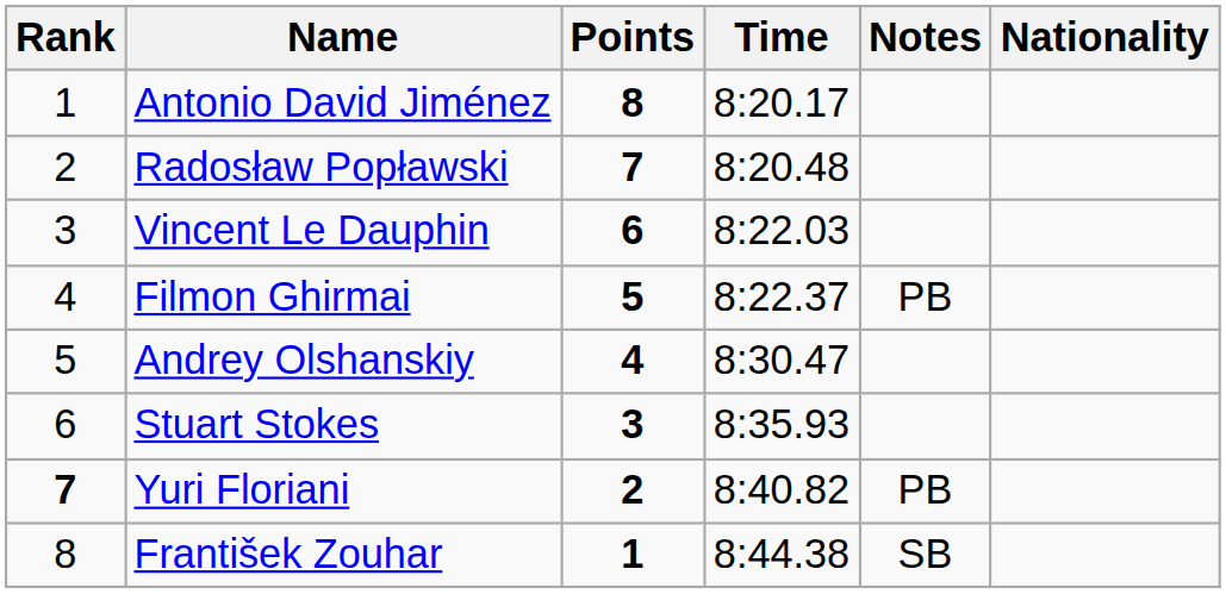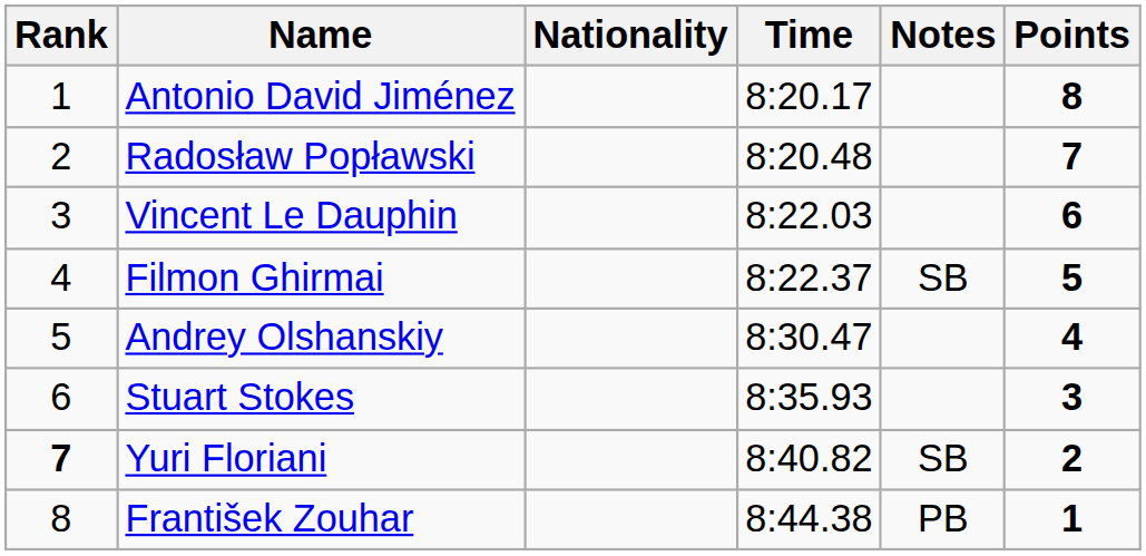columns swapped: Nationality <-> Points
Filmon Ghirmai | Notes: PB -> SB
Yuri Floriani | Notes: PB -> SB
František Zouhar | Notes: SB -> PB
